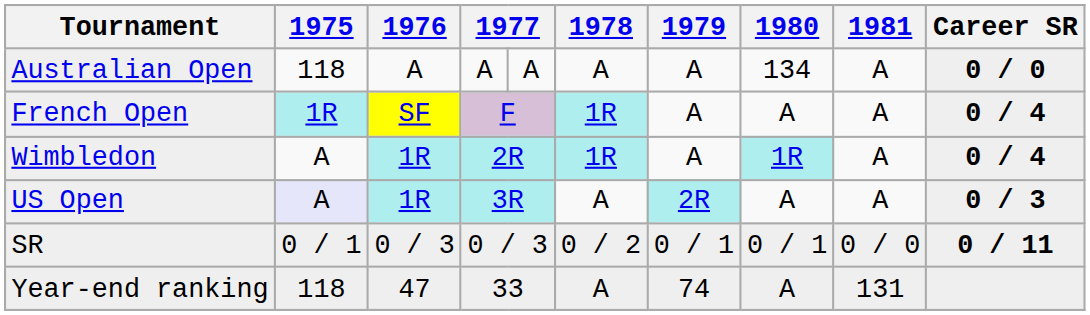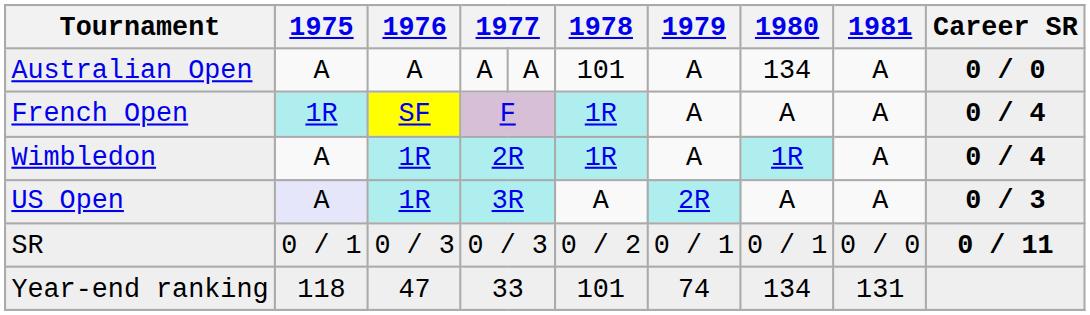Australian Open | 1975: 118 -> A
Australian Open | 1978: A -> 101
Year-end ranking | 1978: A -> 101
Year-end ranking | 1980: A -> 134
